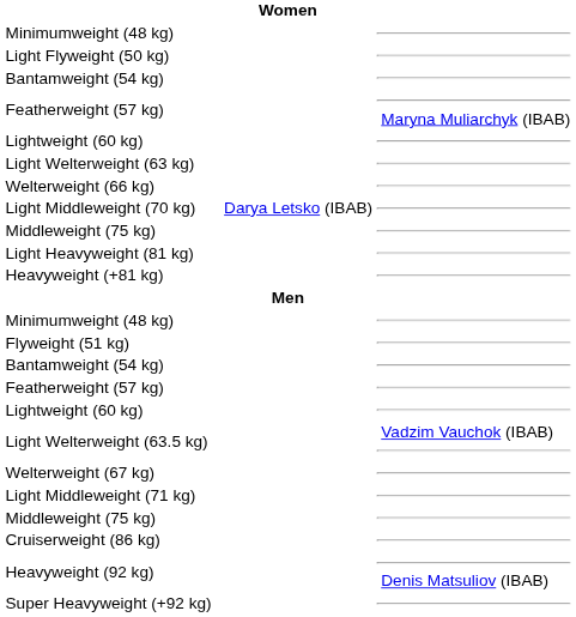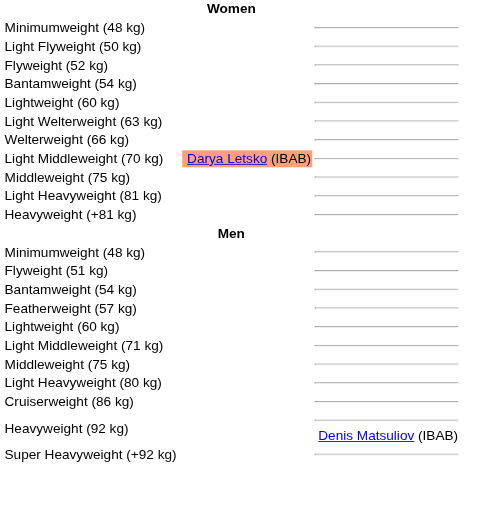+ row: Flyweight (52 kg)
- row: Featherweight (57 kg) | Maryna Muliarchyk (IBAB)
Light Middleweight (70 kg) | column 3: no background -> lightsalmon background
- row: Light Welterweight (63.5 kg) | Vadzim Vauchok (IBAB)
- row: Welterweight (67 kg)
+ row: Light Heavyweight (80 kg)
